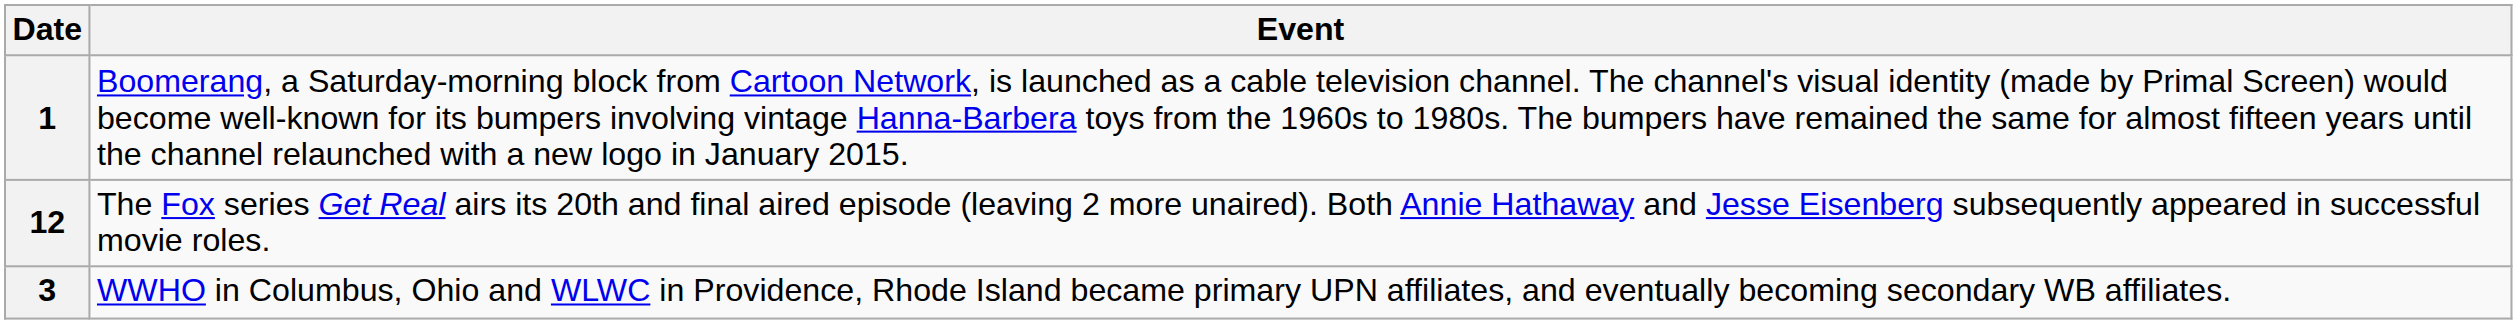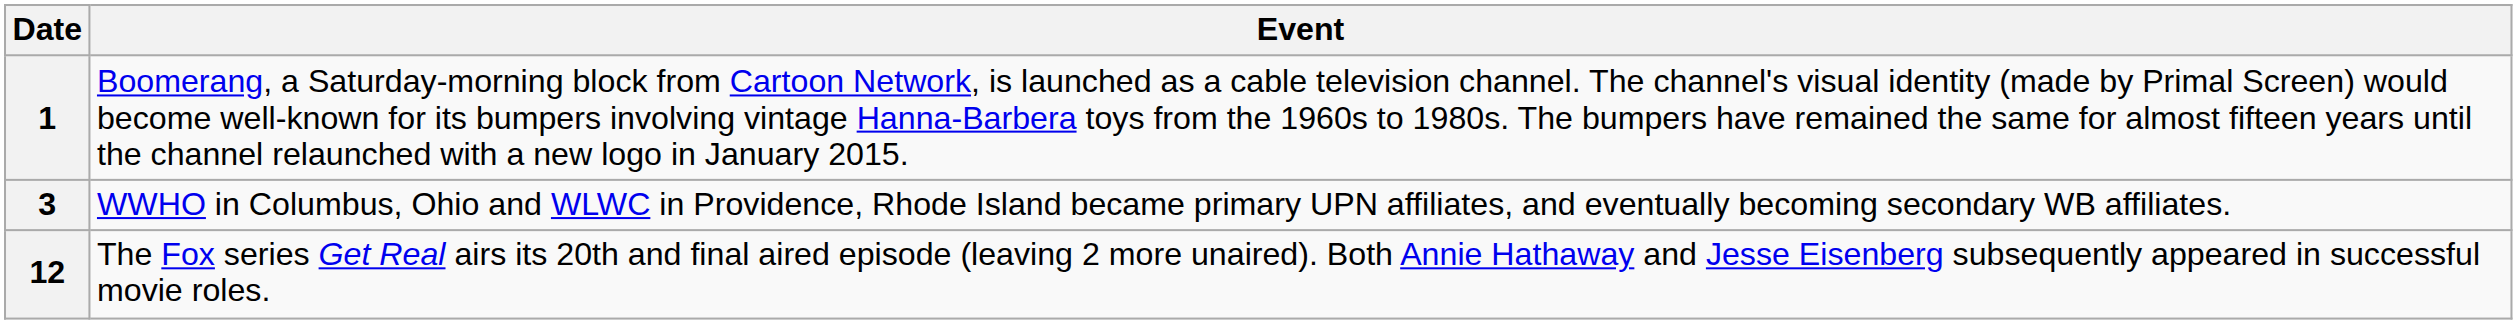rows swapped: 3 <-> 12
